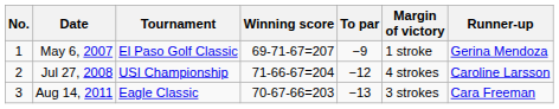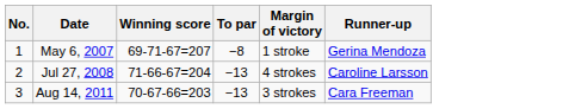- column: Tournament | El Paso Golf Classic | USI Championship | Eagle Classic
May 6, 2007 | To par: −9 -> −8
Jul 27, 2008 | To par: −12 -> −13
